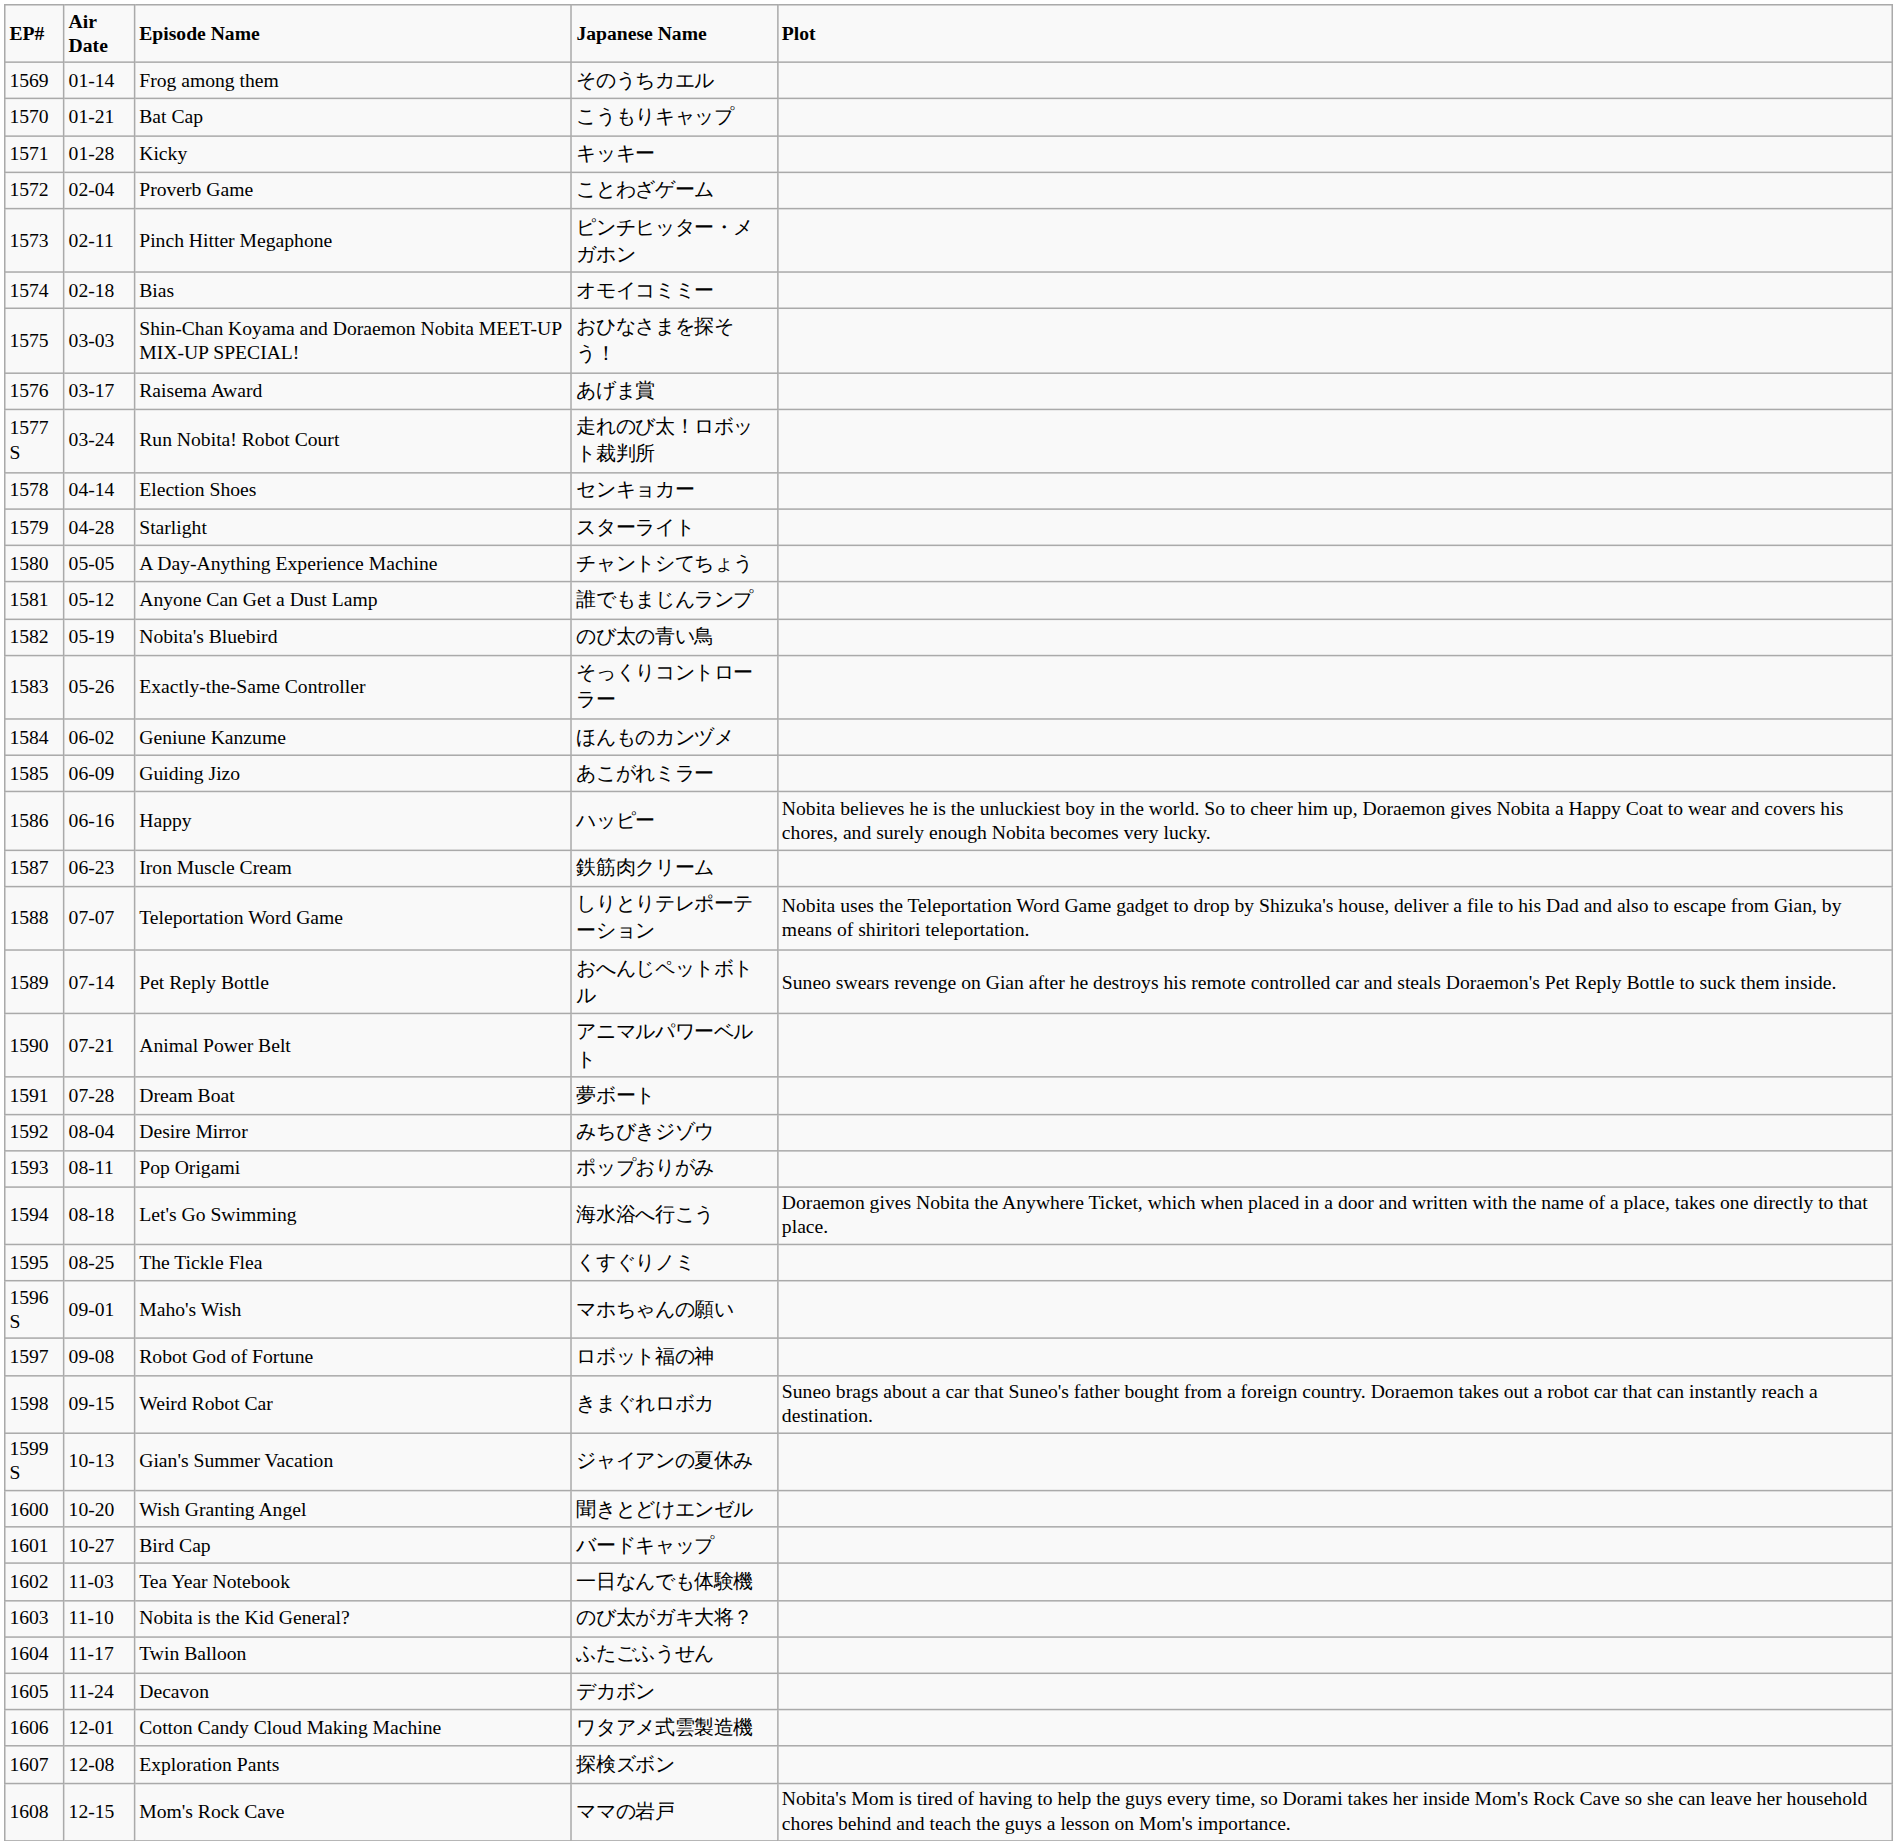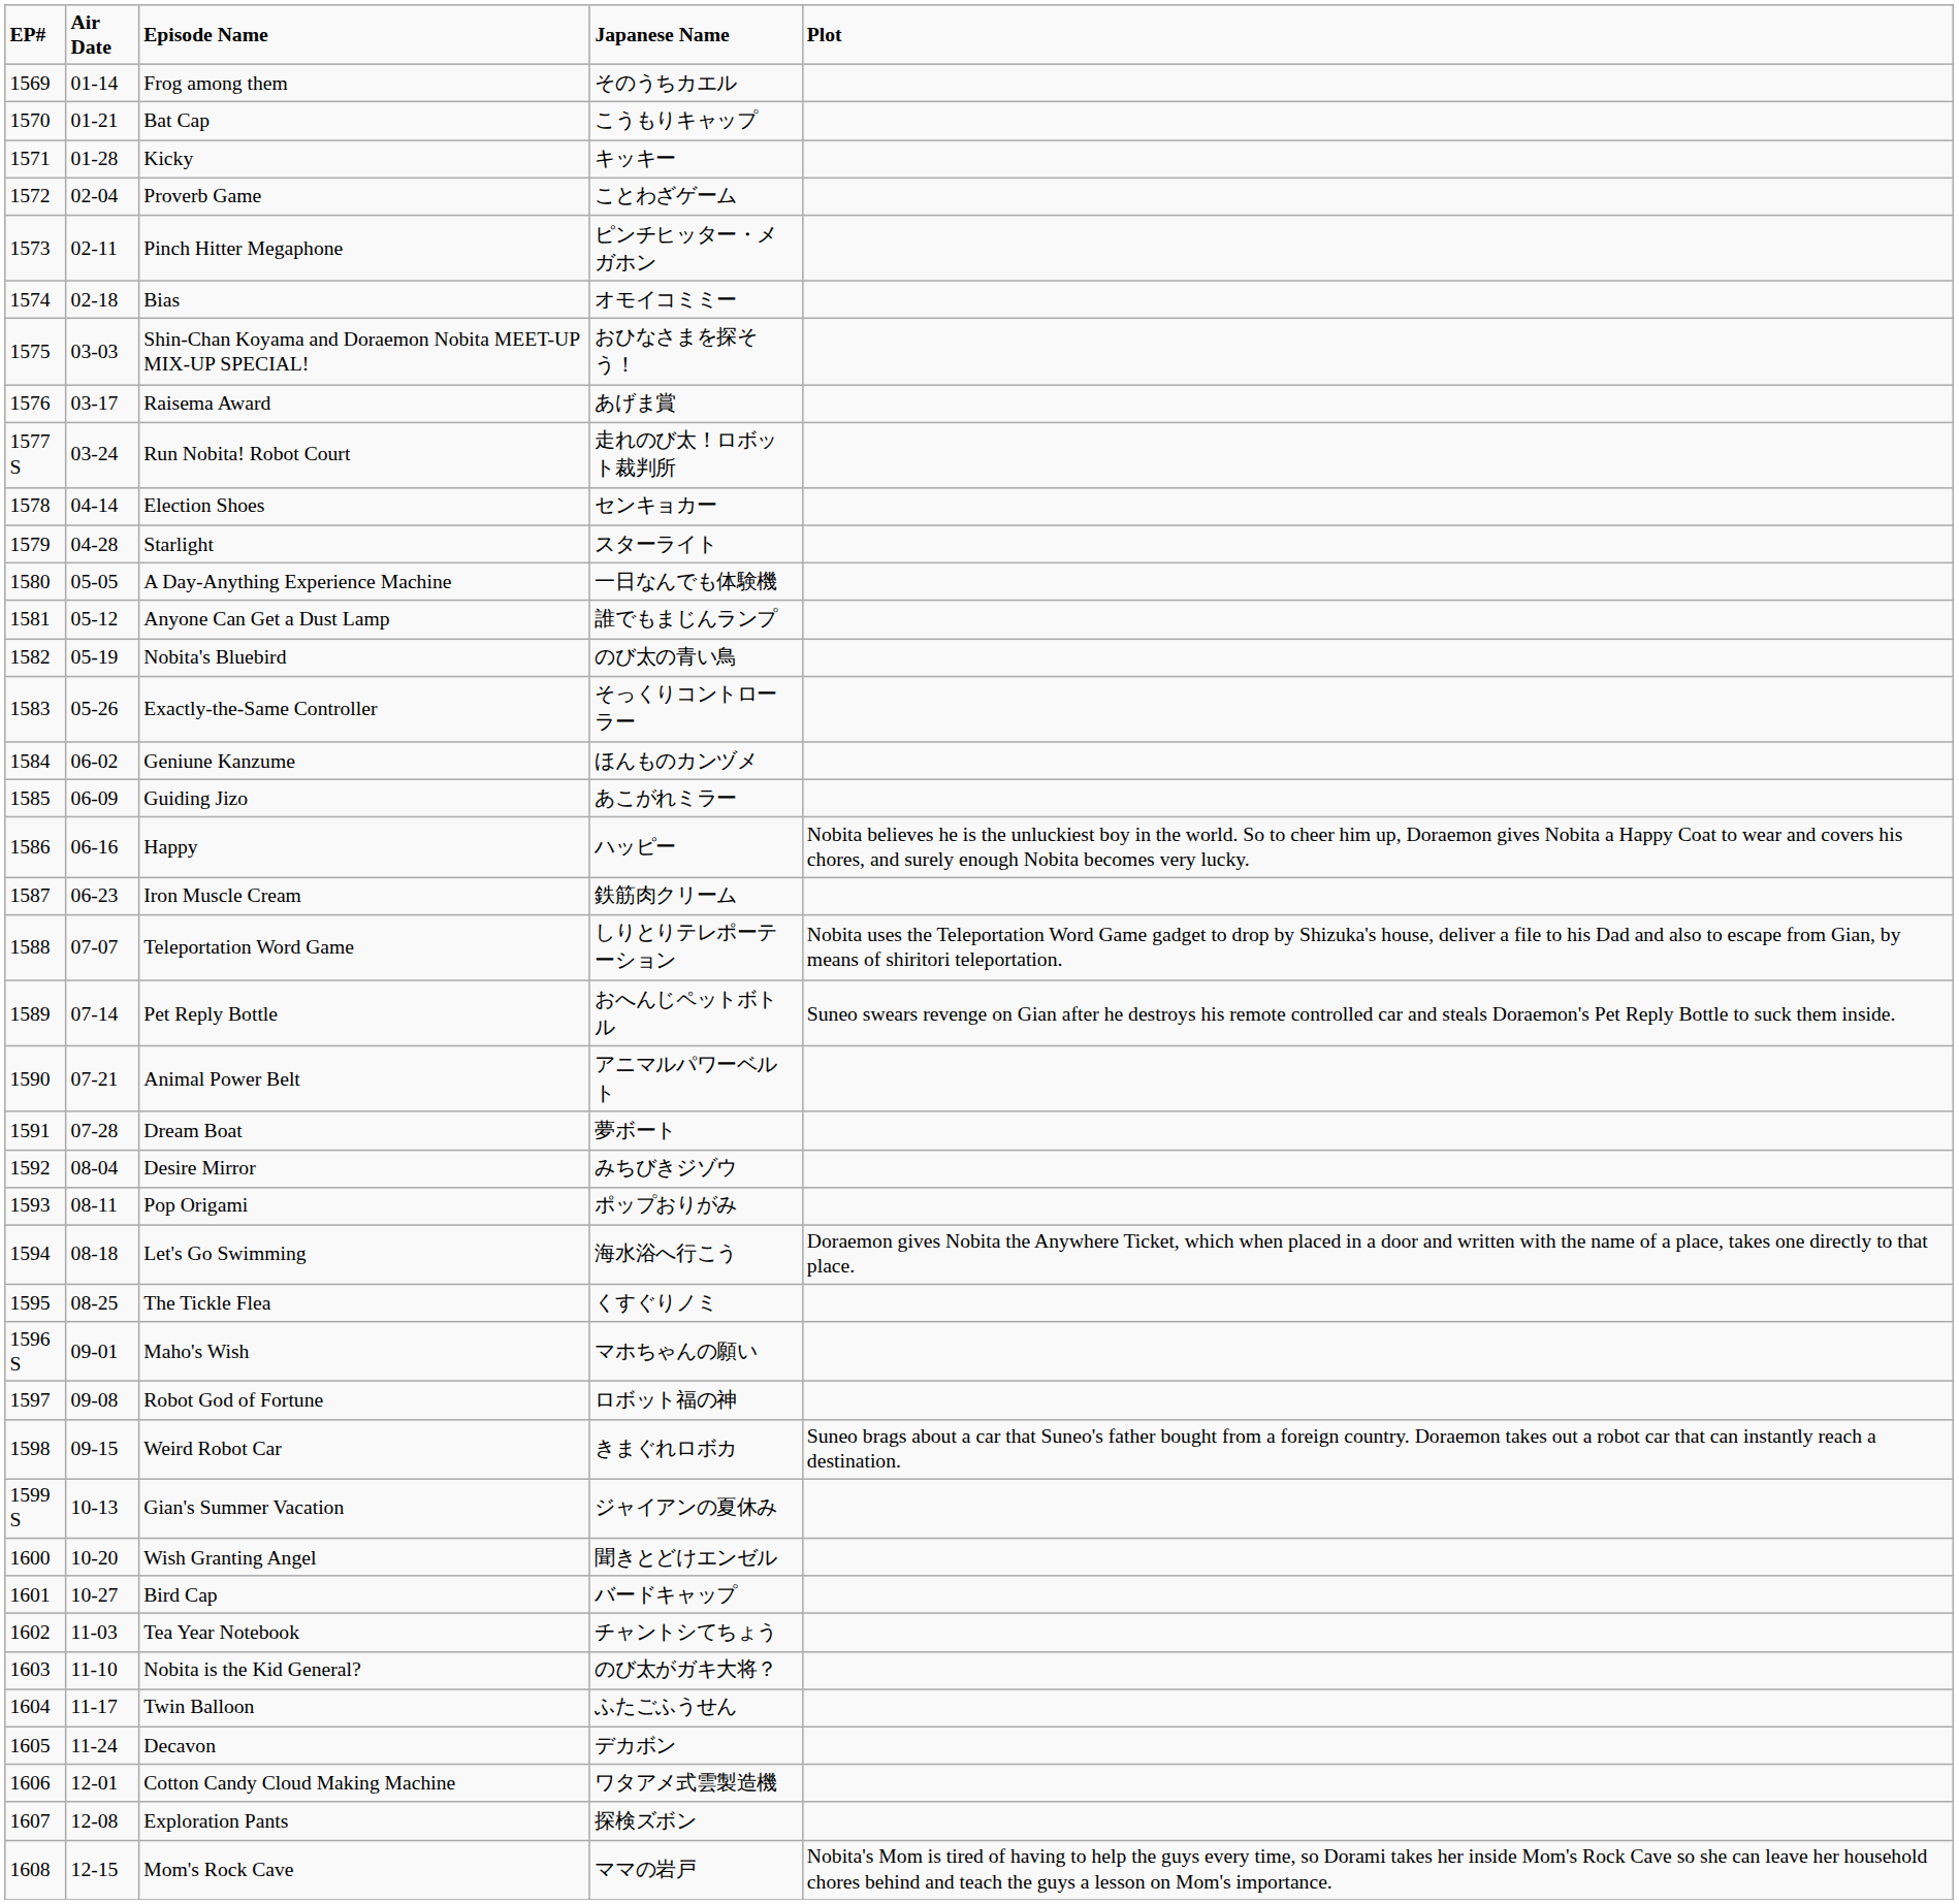A Day-Anything Experience Machine | Japanese Name: チャントシてちょう -> 一日なんでも体験機
Tea Year Notebook | Japanese Name: 一日なんでも体験機 -> チャントシてちょう
